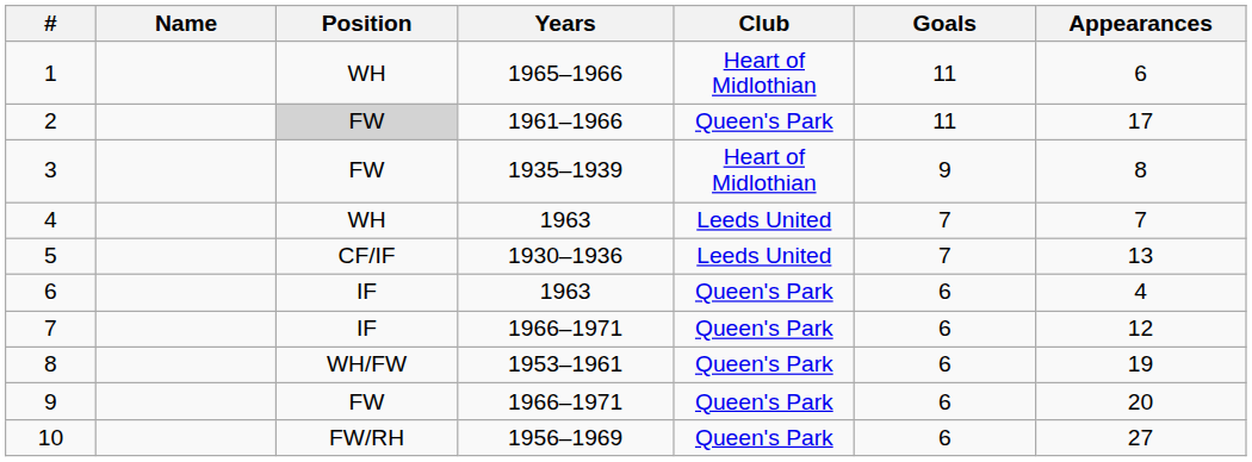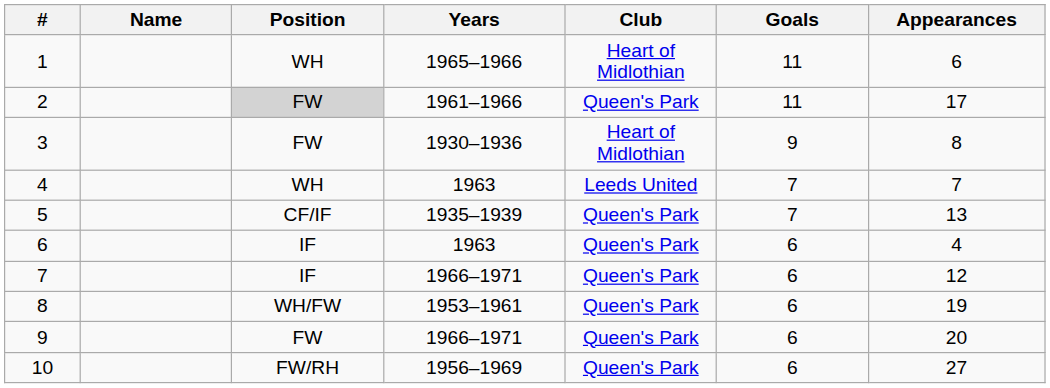3 | Years: 1935–1939 -> 1930–1936
5 | Years: 1930–1936 -> 1935–1939
5 | Club: Leeds United -> Queen's Park
